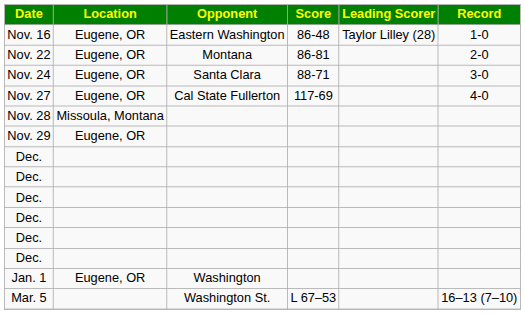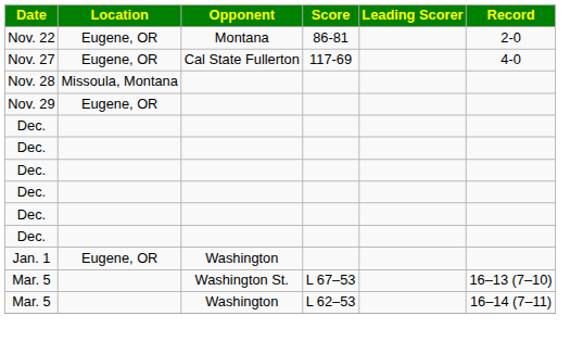- row: Nov. 16 | Eugene, OR | Eastern Washington | 86-48 | Taylor Lilley (28) | 1-0
- row: Nov. 24 | Eugene, OR | Santa Clara | 88-71 | 3-0
+ row: Mar. 5 | Washington | L 62–53 | 16–14 (7–11)
